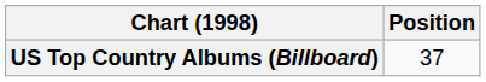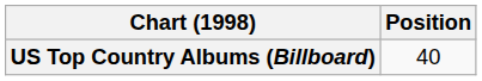US Top Country Albums (Billboard) | Position: 37 -> 40
